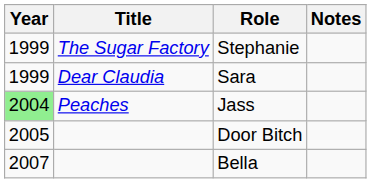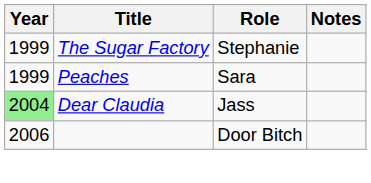Sara | Title: Dear Claudia -> Peaches
Jass | Title: Peaches -> Dear Claudia
Door Bitch | Year: 2005 -> 2006
- row: 2007 | Bella
